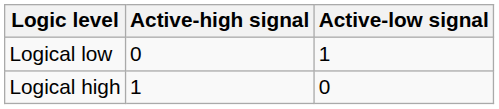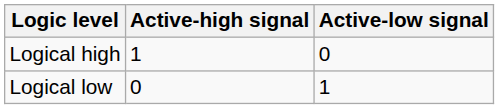rows swapped: Logical high <-> Logical low
